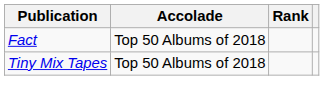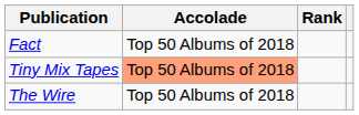Tiny Mix Tapes | Accolade: no background -> lightsalmon background
+ row: The Wire | Top 50 Albums of 2018
